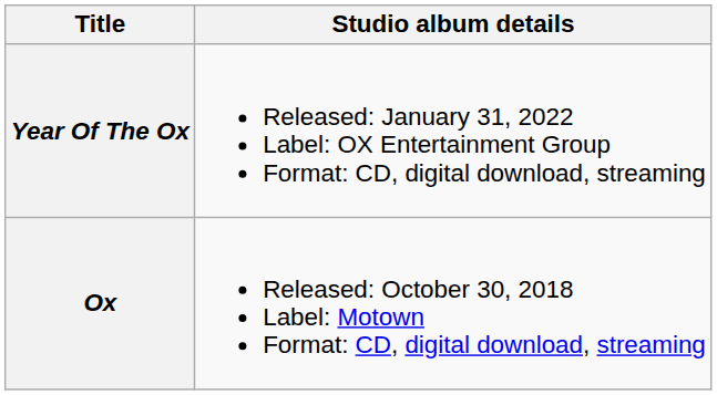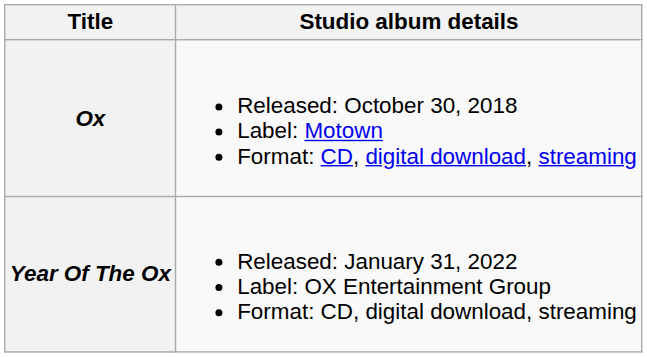rows swapped: Ox <-> Year Of The Ox
